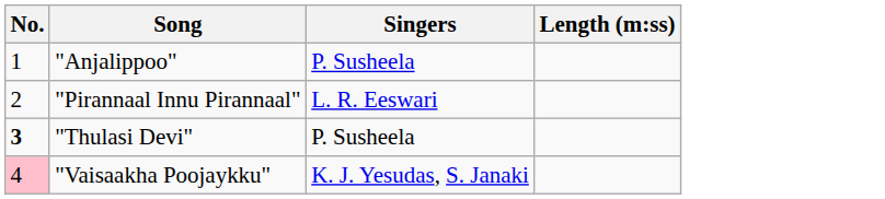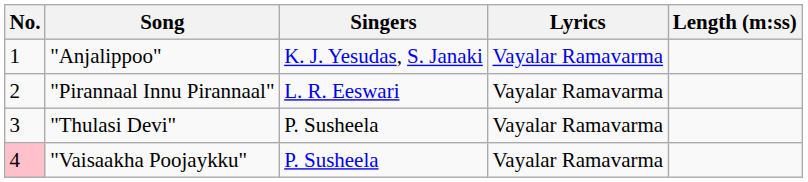+ column: Lyrics | Vayalar Ramavarma | Vayalar Ramavarma | Vayalar Ramavarma | Vayalar Ramavarma
"Anjalippoo" | Singers: P. Susheela -> K. J. Yesudas, S. Janaki
"Thulasi Devi" | No.: bold -> normal
"Vaisaakha Poojaykku" | Singers: K. J. Yesudas, S. Janaki -> P. Susheela
